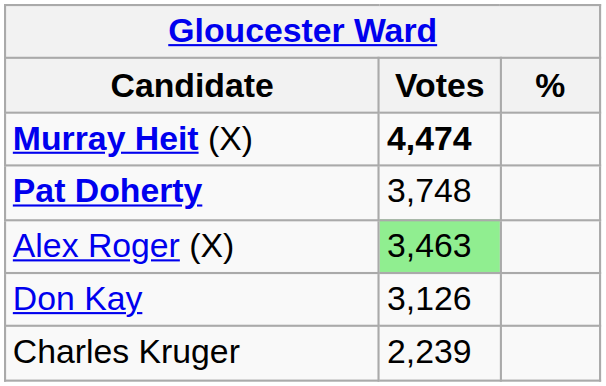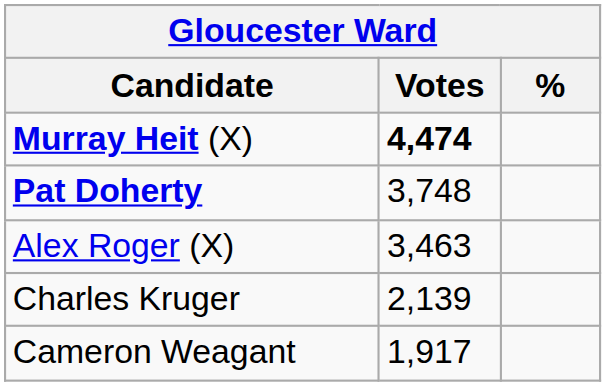Alex Roger (X) | Votes: lightgreen background -> no background
- row: Don Kay | 3,126
Charles Kruger | Votes: 2,239 -> 2,139
+ row: Cameron Weagant | 1,917
